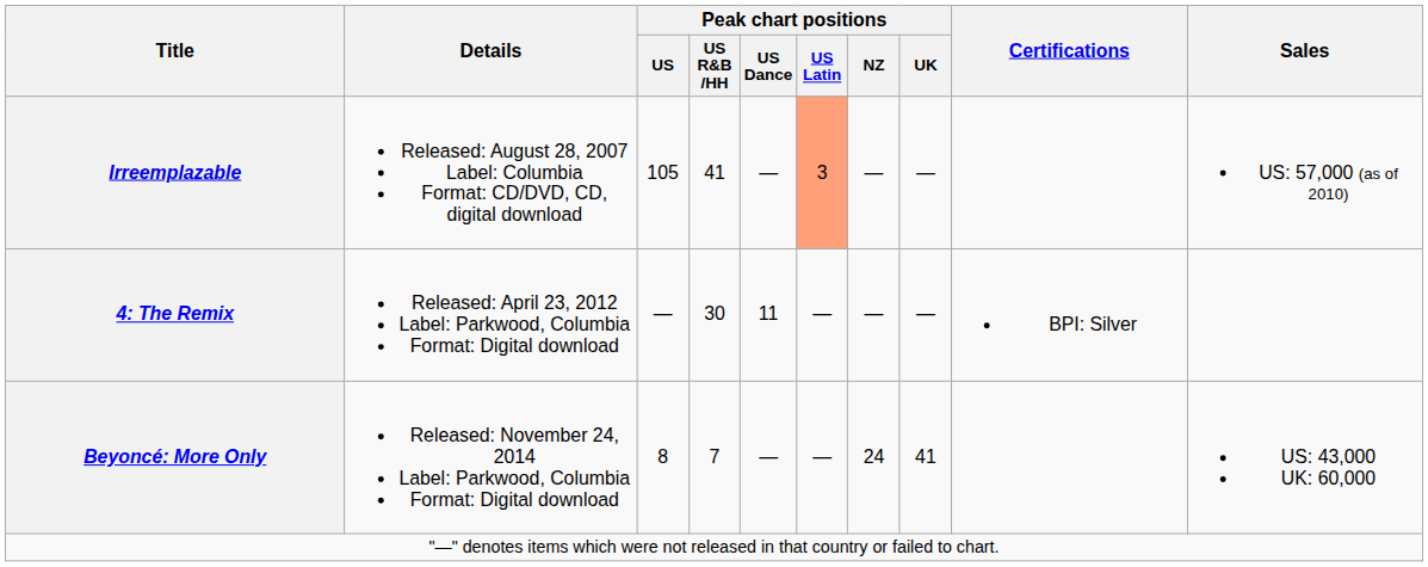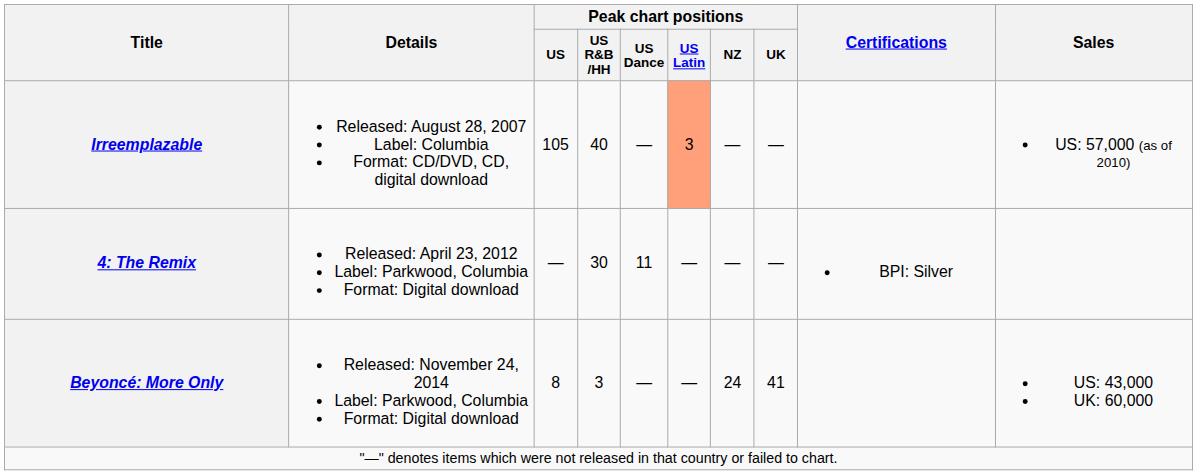Irreemplazable | Peak chart positions / US R&B /HH: 41 -> 40
Beyoncé: More Only | Peak chart positions / US R&B /HH: 7 -> 3
